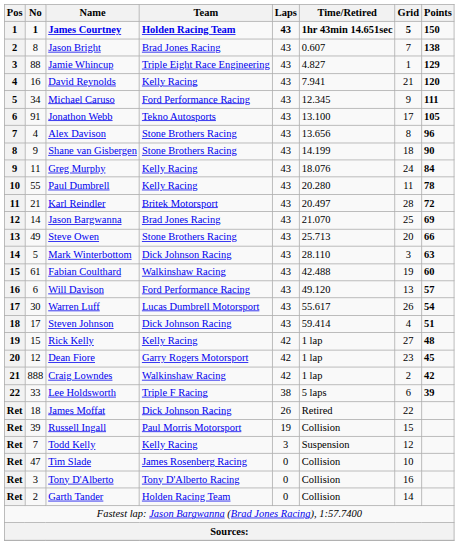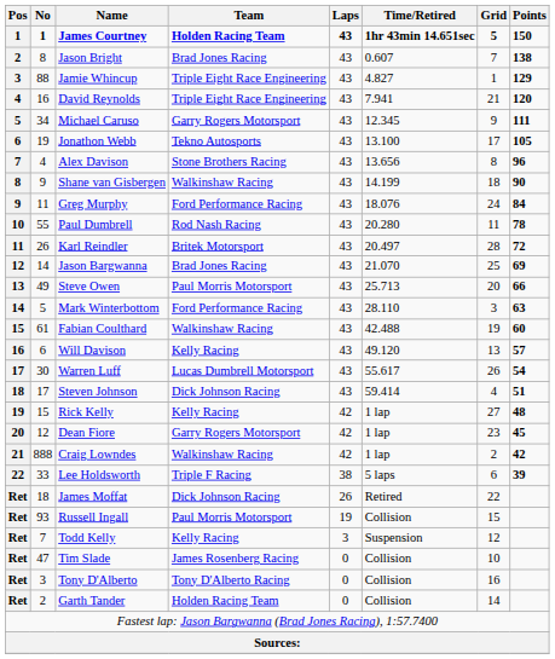David Reynolds | Team: Kelly Racing -> Triple Eight Race Engineering
Michael Caruso | Team: Ford Performance Racing -> Garry Rogers Motorsport
Jonathon Webb | No: 91 -> 19
Shane van Gisbergen | Team: Stone Brothers Racing -> Walkinshaw Racing
Greg Murphy | Team: Kelly Racing -> Ford Performance Racing
Paul Dumbrell | Team: Kelly Racing -> Rod Nash Racing
Karl Reindler | No: 21 -> 26
Steve Owen | Team: Stone Brothers Racing -> Paul Morris Motorsport
Mark Winterbottom | Team: Dick Johnson Racing -> Ford Performance Racing
Will Davison | Team: Ford Performance Racing -> Kelly Racing
Russell Ingall | No: 39 -> 93
